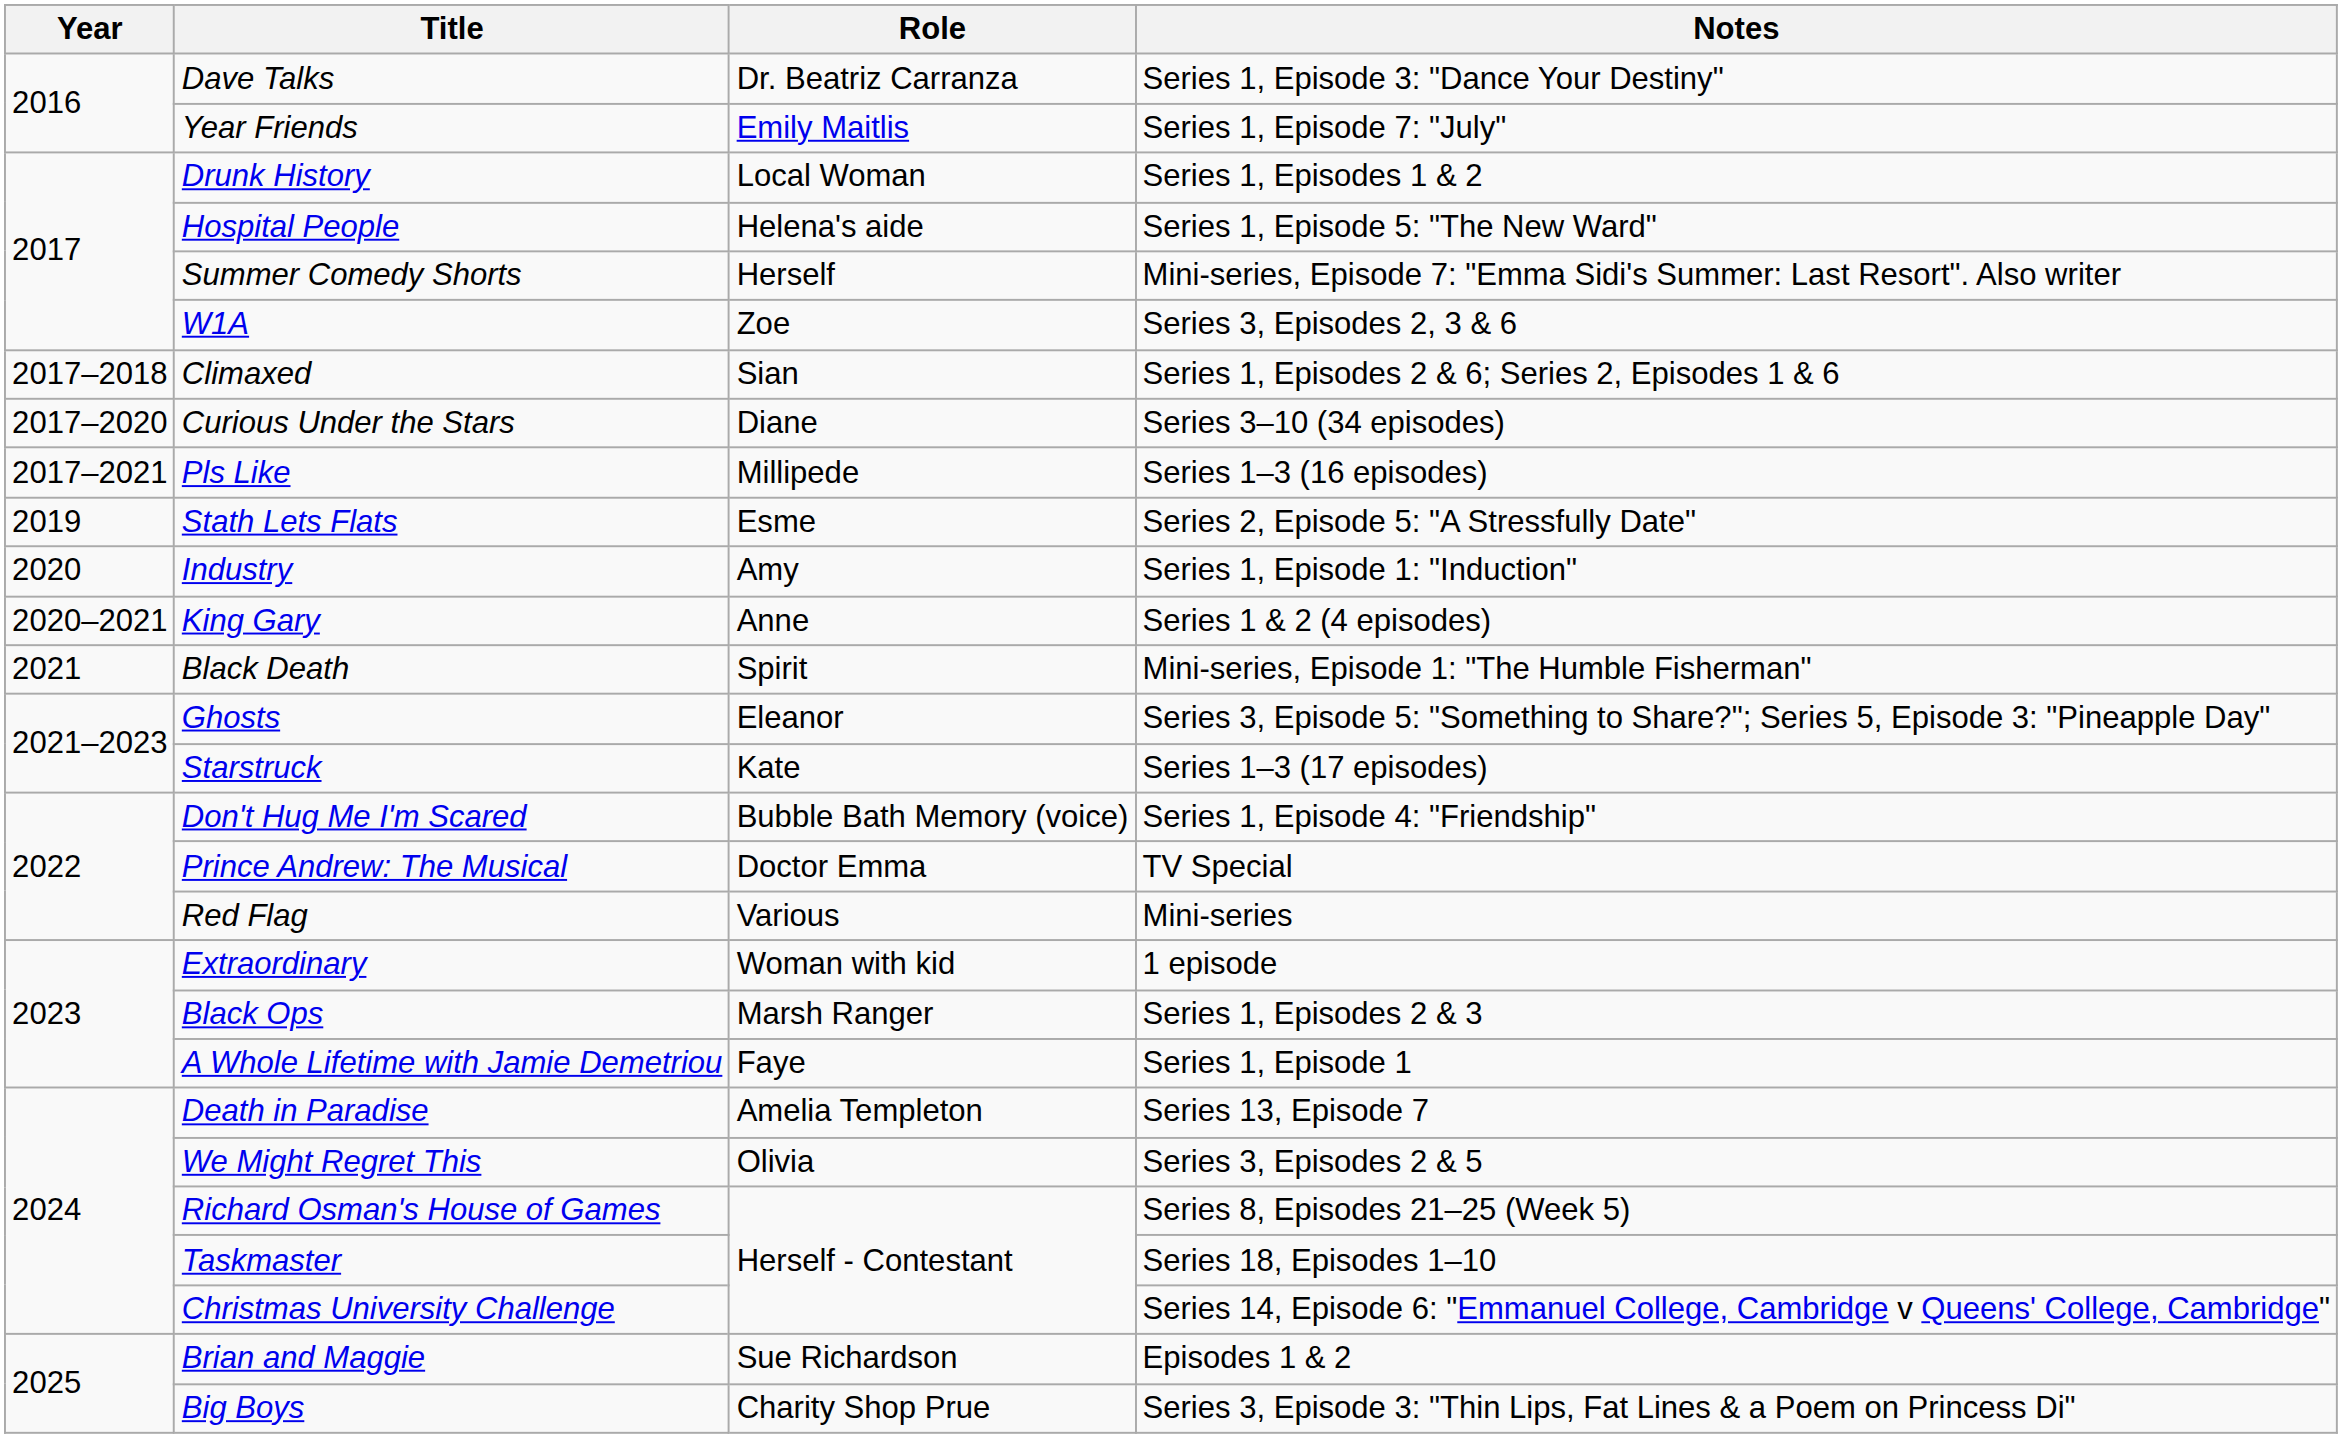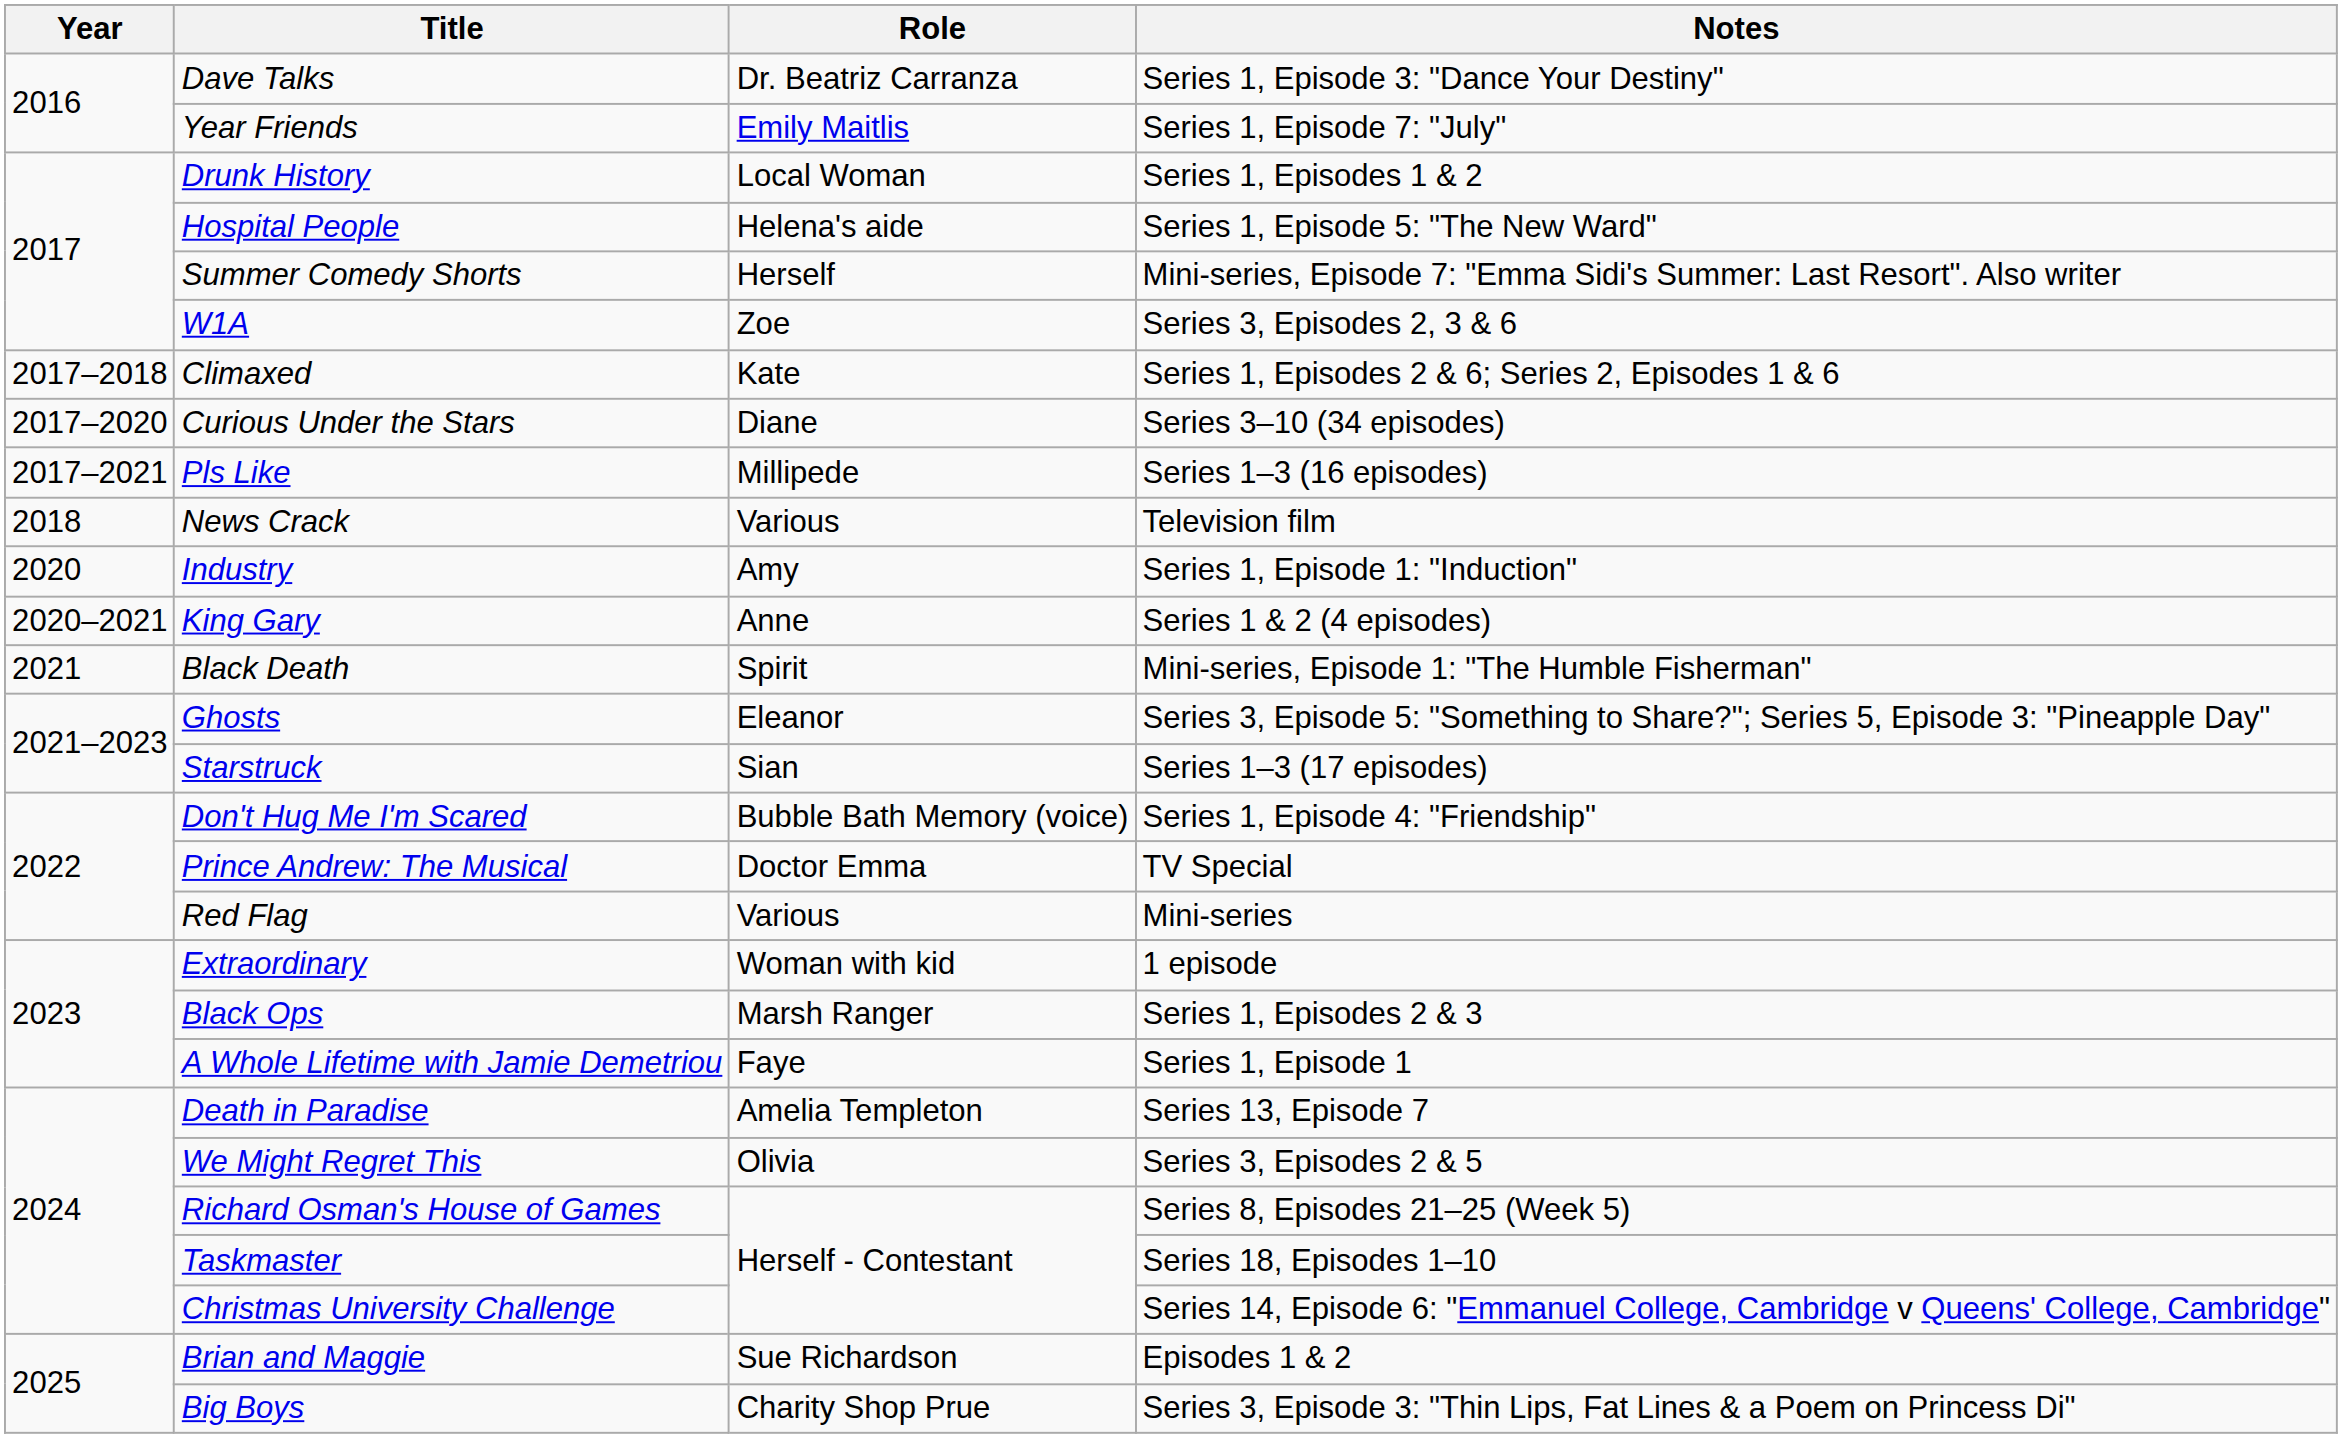Climaxed | Role: Sian -> Kate
+ row: 2018 | News Crack | Various | Television film
- row: 2019 | Stath Lets Flats | Esme | Series 2, Episode 5: "A Stressfully Date"
Starstruck | Role: Kate -> Sian
